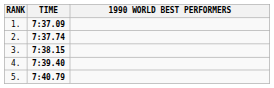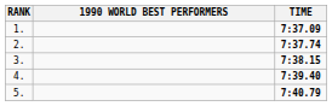columns swapped: 1990 WORLD BEST PERFORMERS <-> TIME
